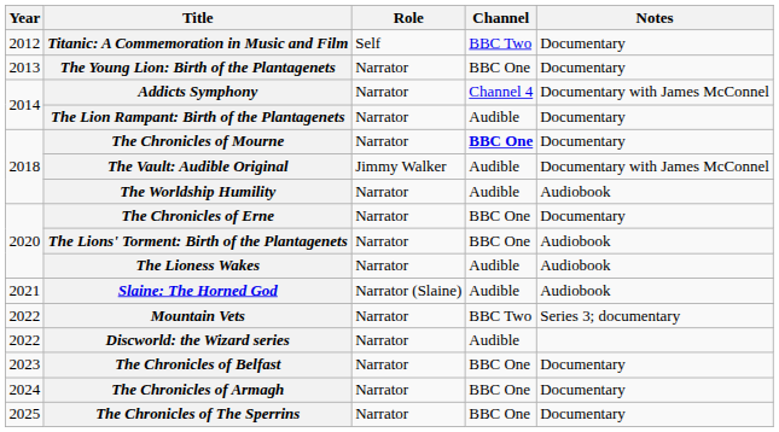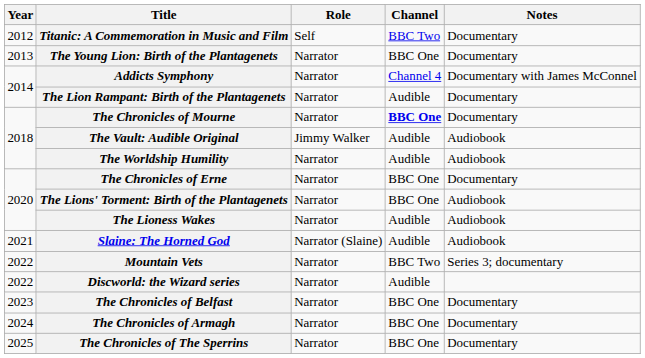The Vault: Audible Original | Notes: Documentary with James McConnel -> Audiobook
